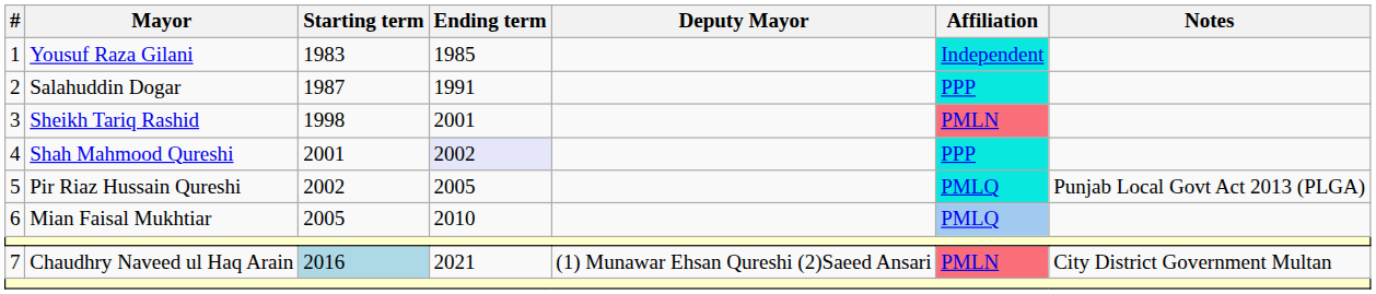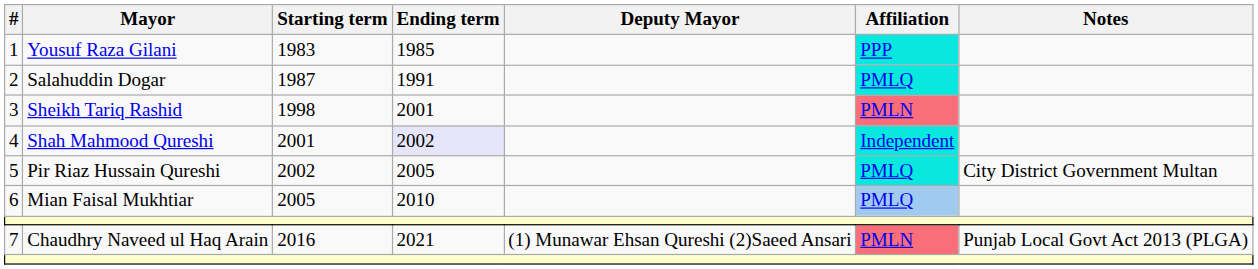1 | Affiliation: Independent -> PPP
2 | Affiliation: PPP -> PMLQ
4 | Affiliation: PPP -> Independent
5 | Notes: Punjab Local Govt Act 2013 (PLGA) -> City District Government Multan
7 | Starting term: lightblue background -> no background
7 | Notes: City District Government Multan -> Punjab Local Govt Act 2013 (PLGA)
